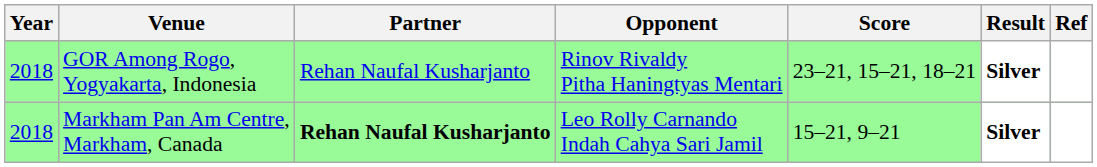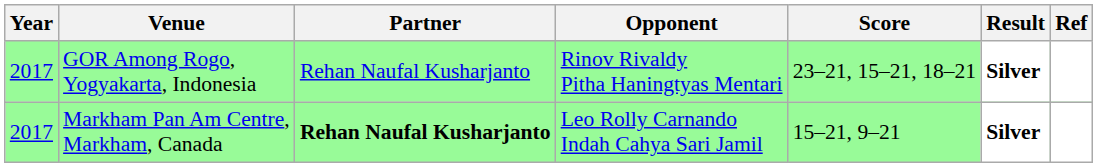GOR Among Rogo, Yogyakarta, Indonesia | Year: 2018 -> 2017
Markham Pan Am Centre, Markham, Canada | Year: 2018 -> 2017
